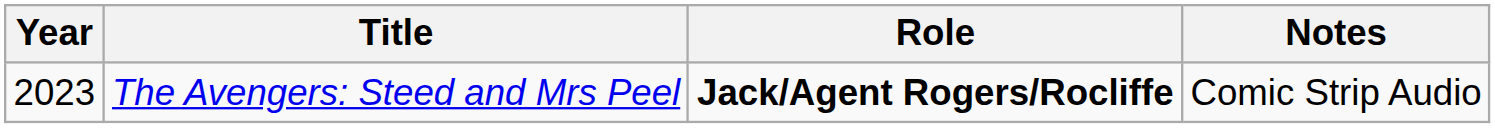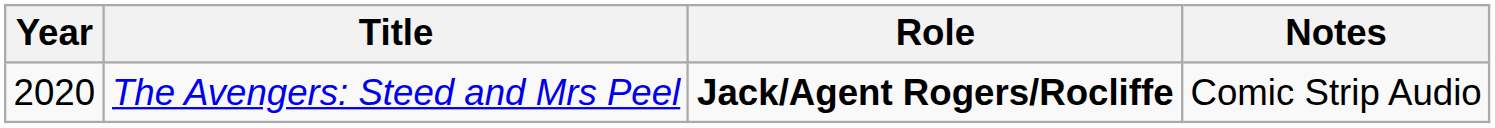The Avengers: Steed and Mrs Peel | Year: 2023 -> 2020
